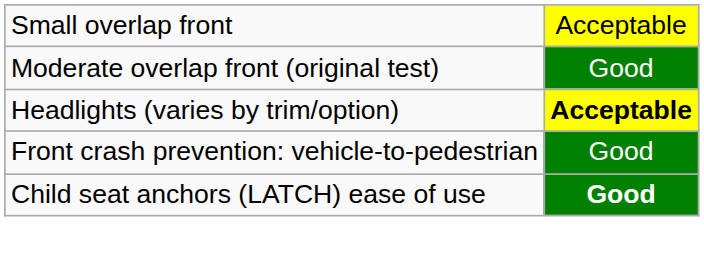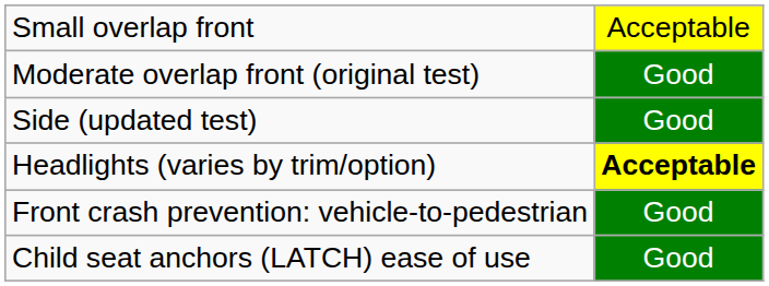+ row: Side (updated test) | Good
Child seat anchors (LATCH) ease of use | column 2: bold -> normal
